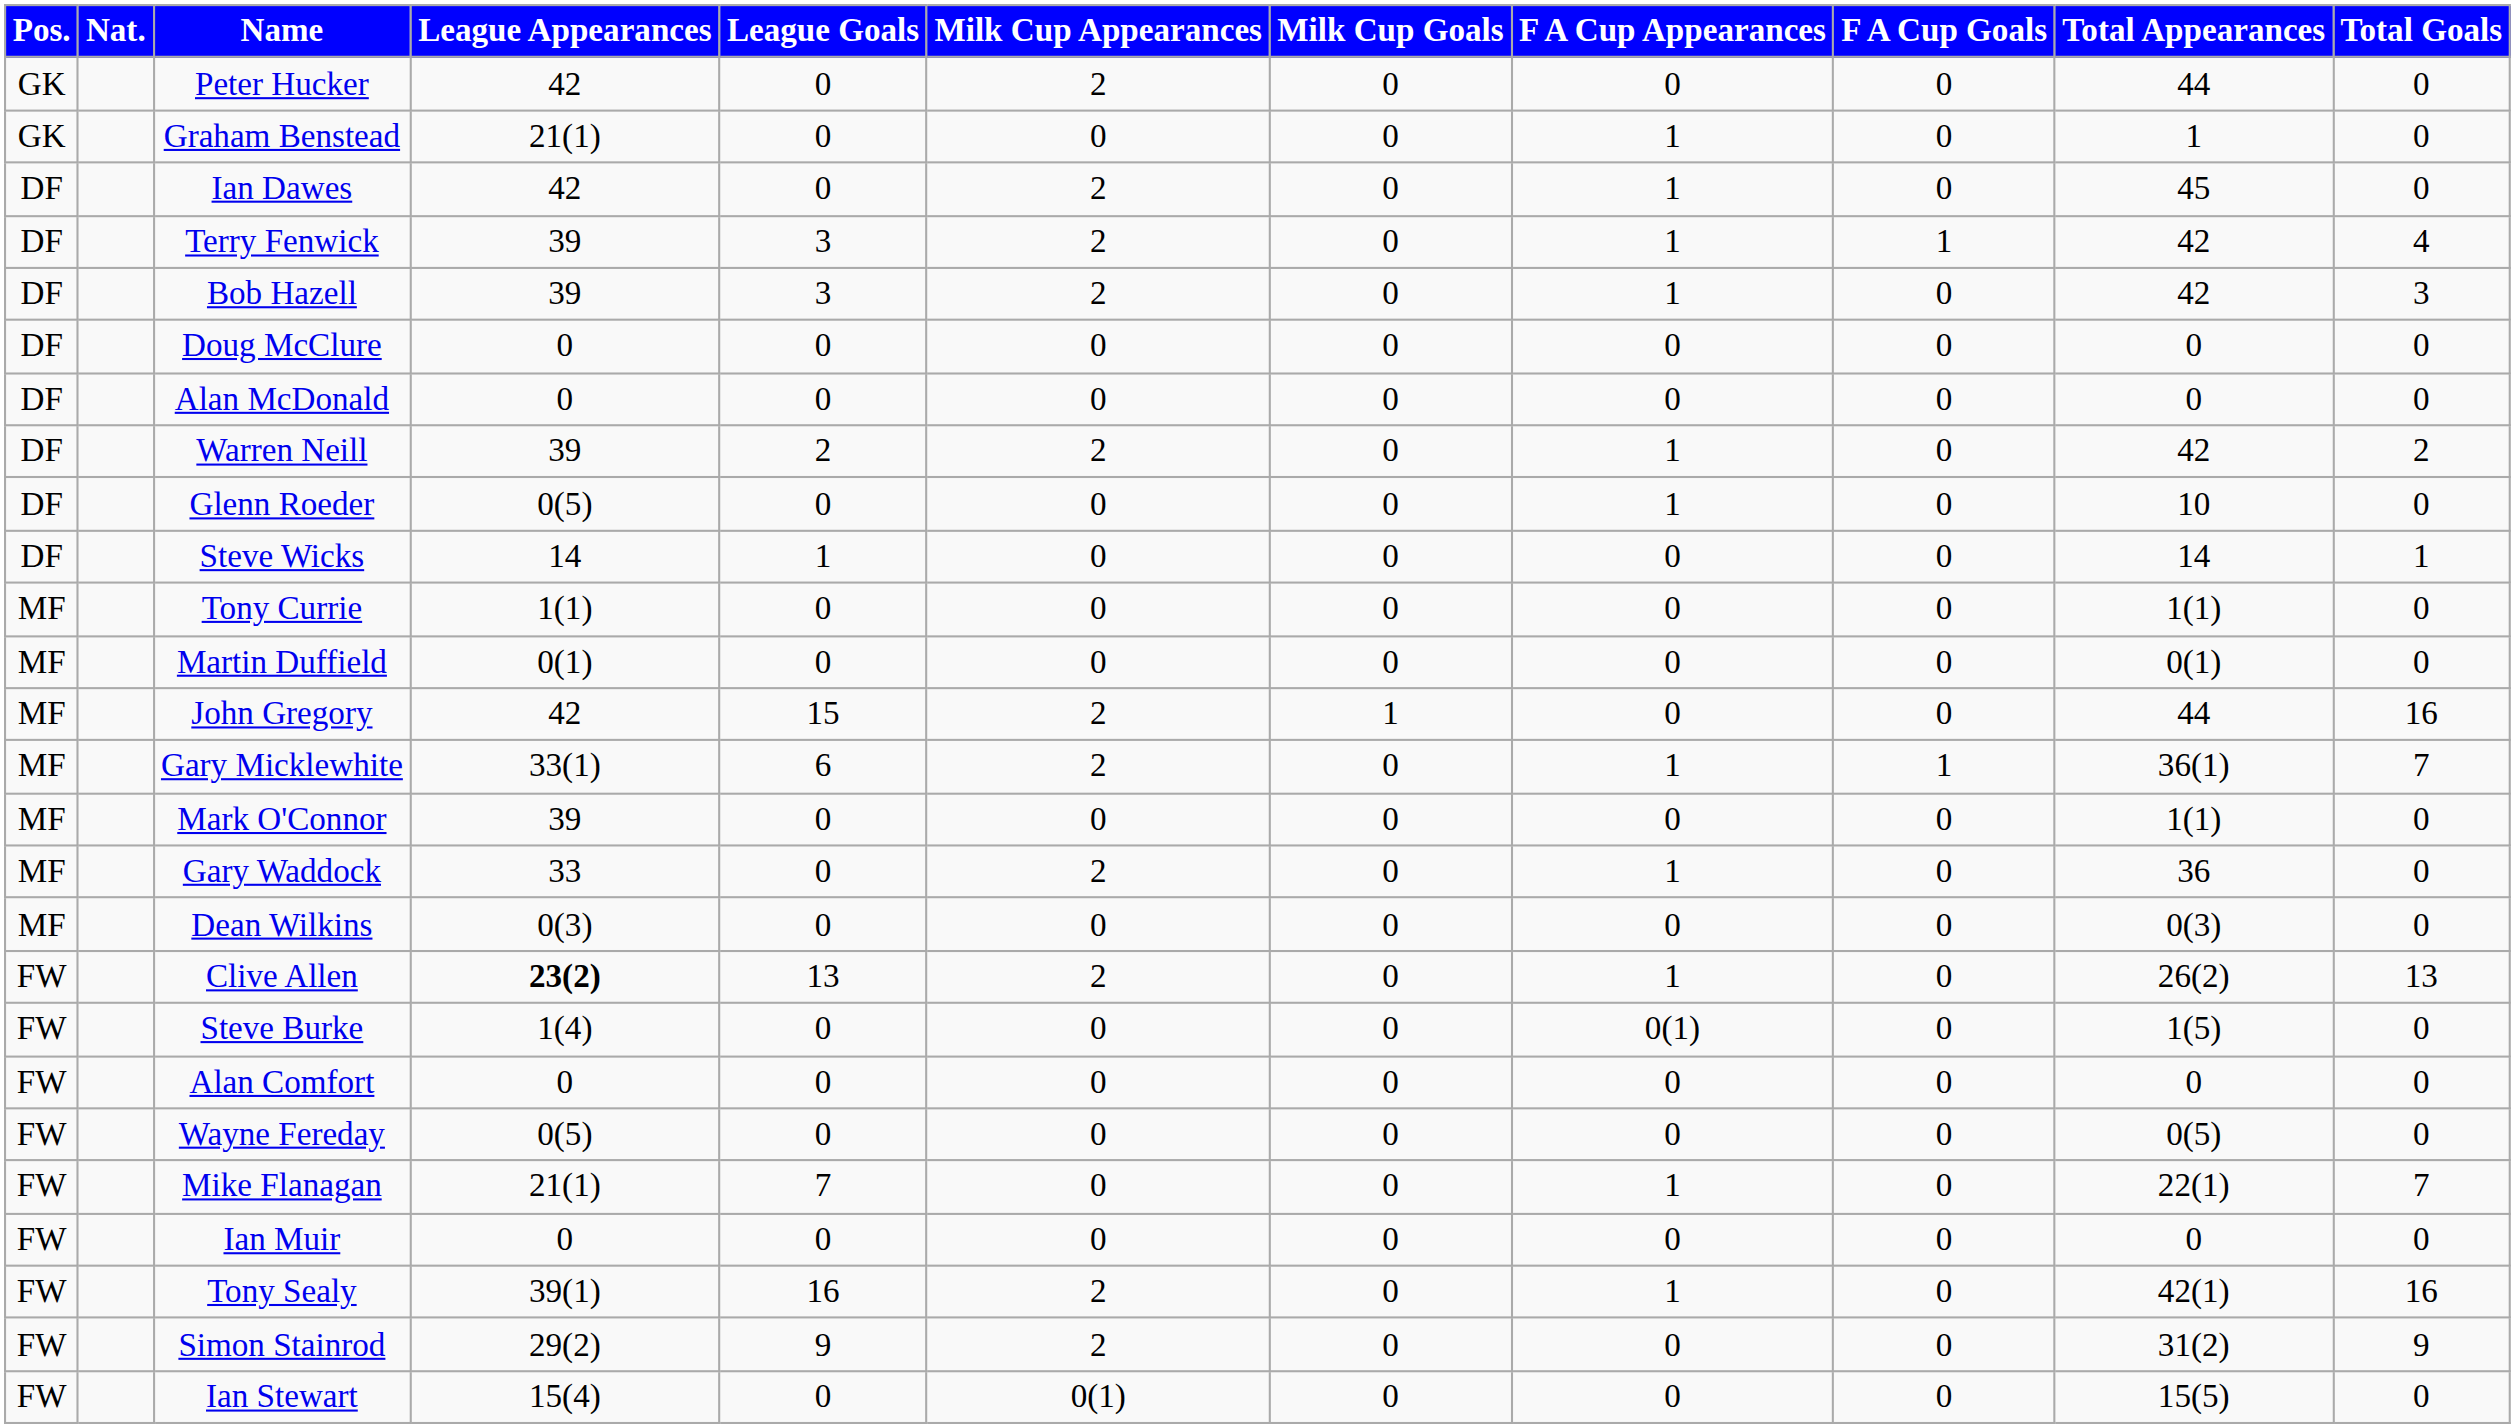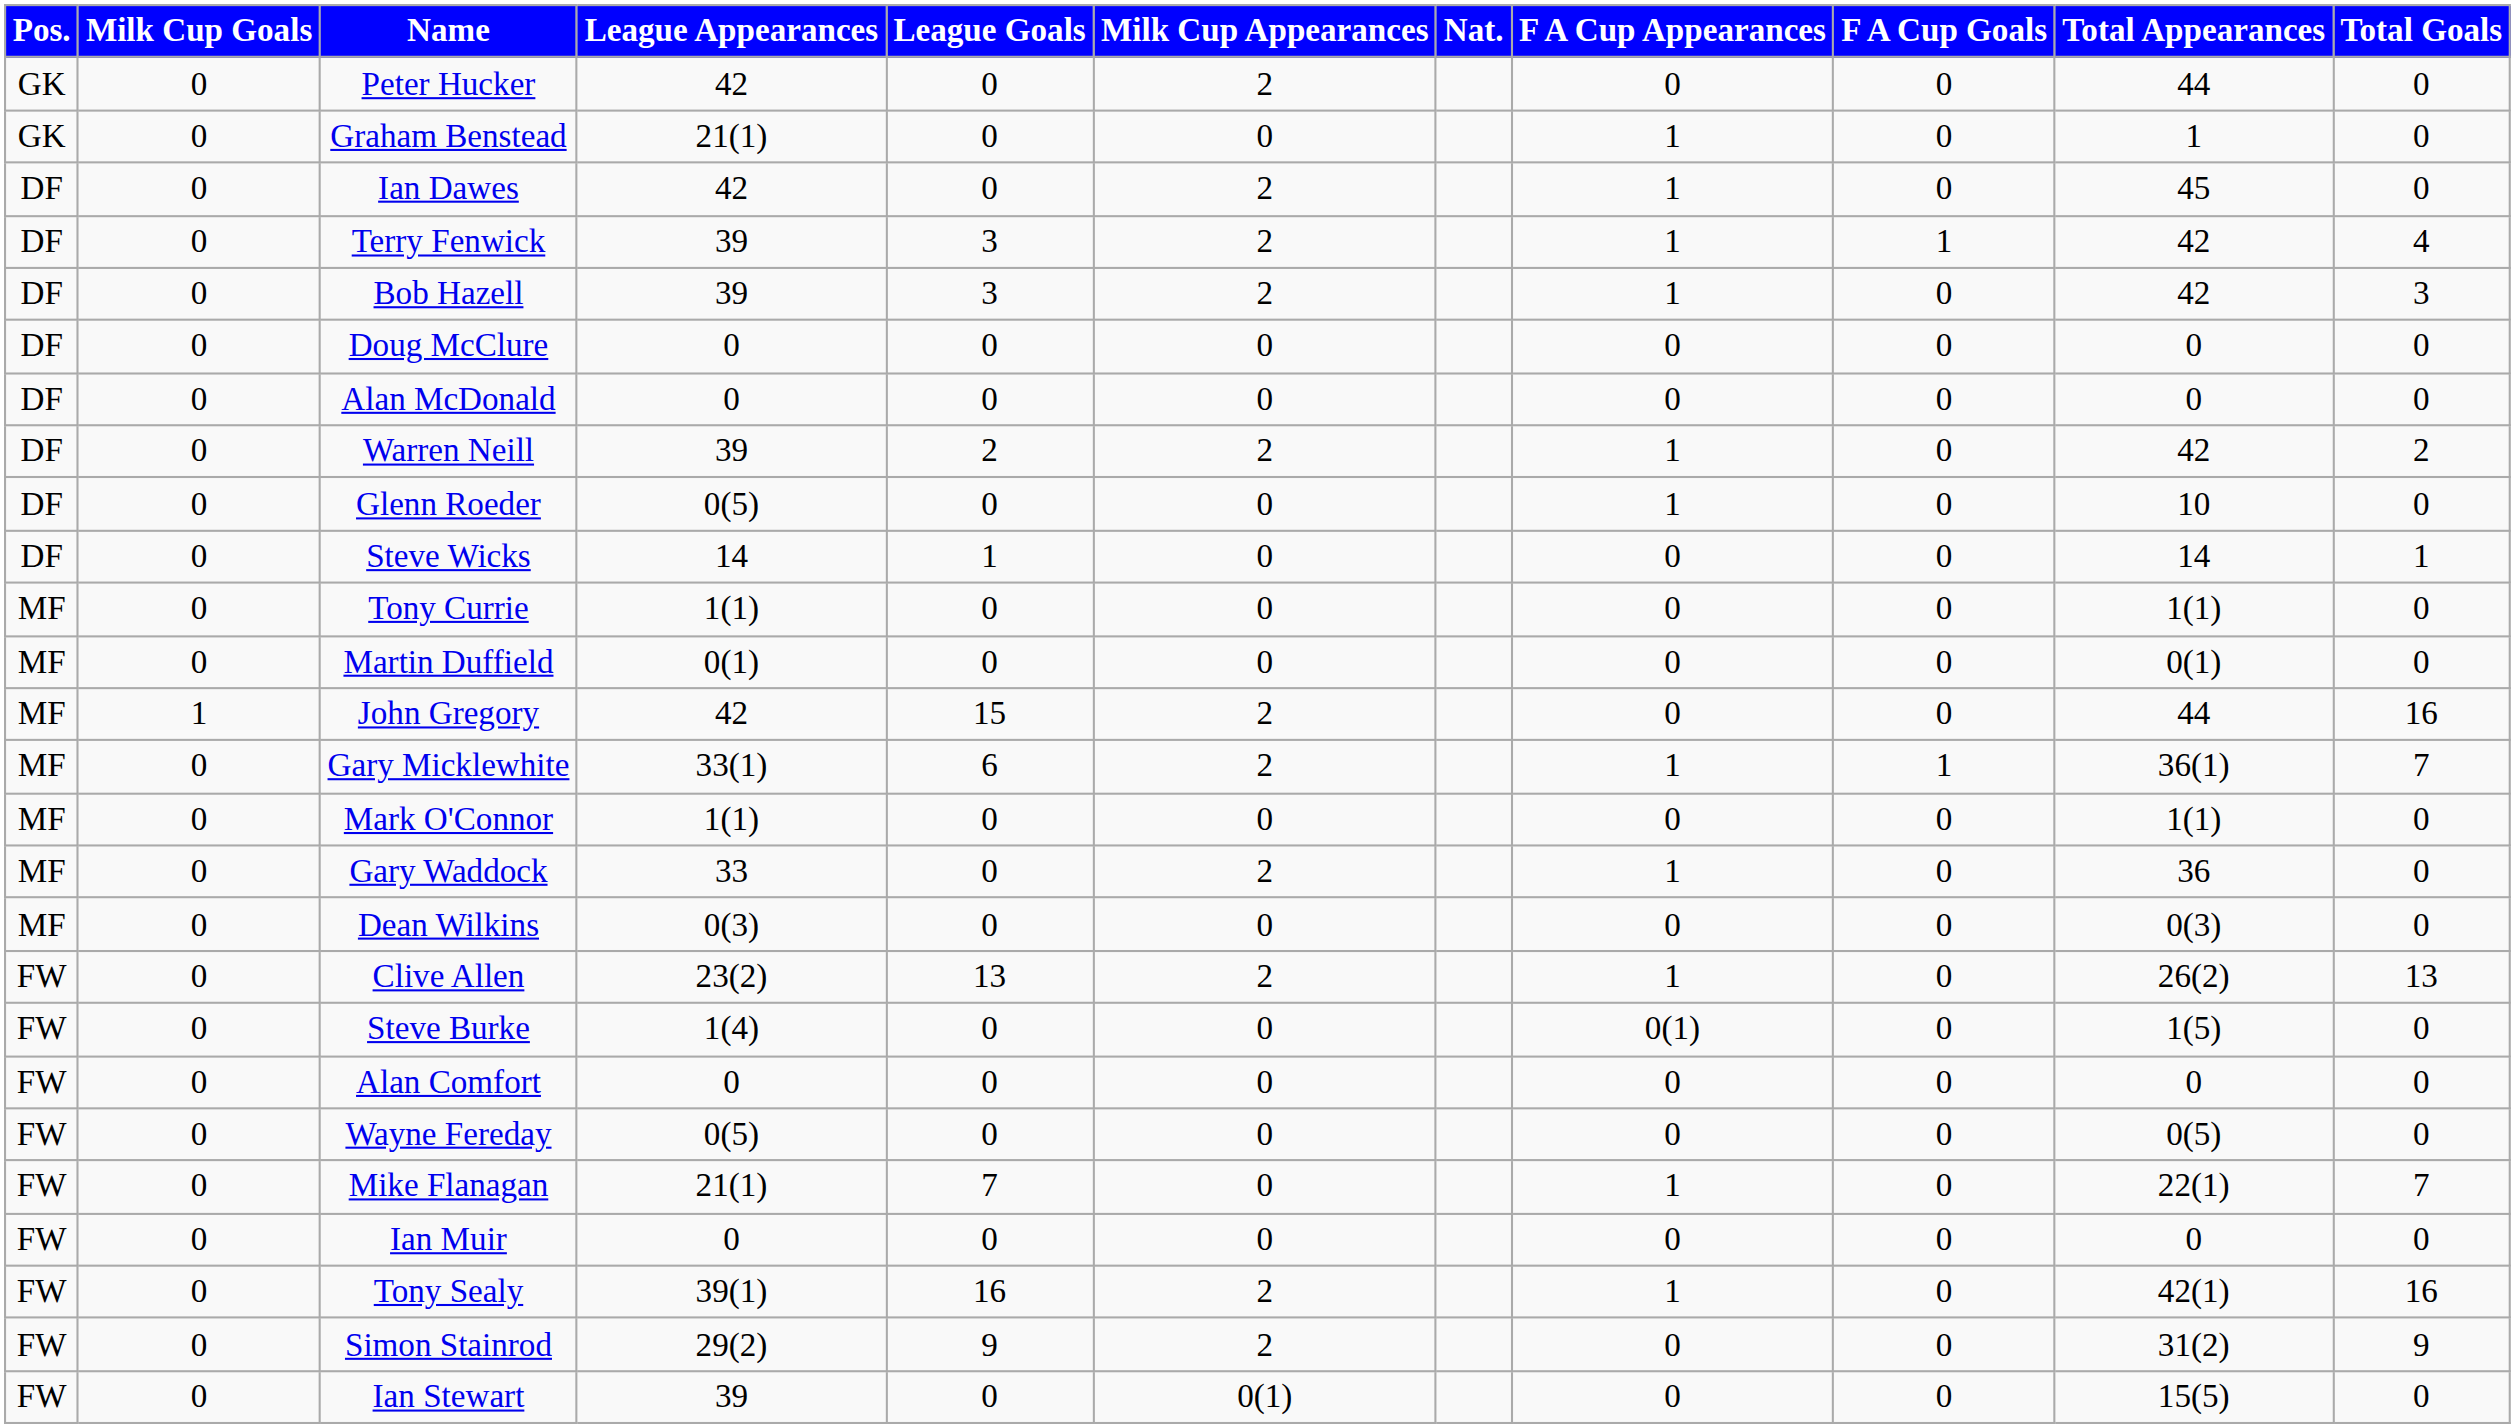columns swapped: Nat. <-> Milk Cup Goals
Mark O'Connor | League Appearances: 39 -> 1(1)
Clive Allen | League Appearances: bold -> normal
Ian Stewart | League Appearances: 15(4) -> 39
